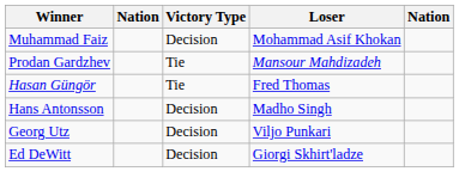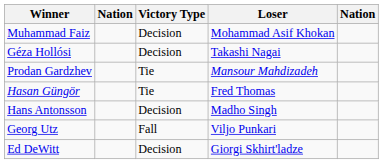+ row: Géza Hollósi | Decision | Takashi Nagai
Georg Utz | Victory Type: Decision -> Fall
